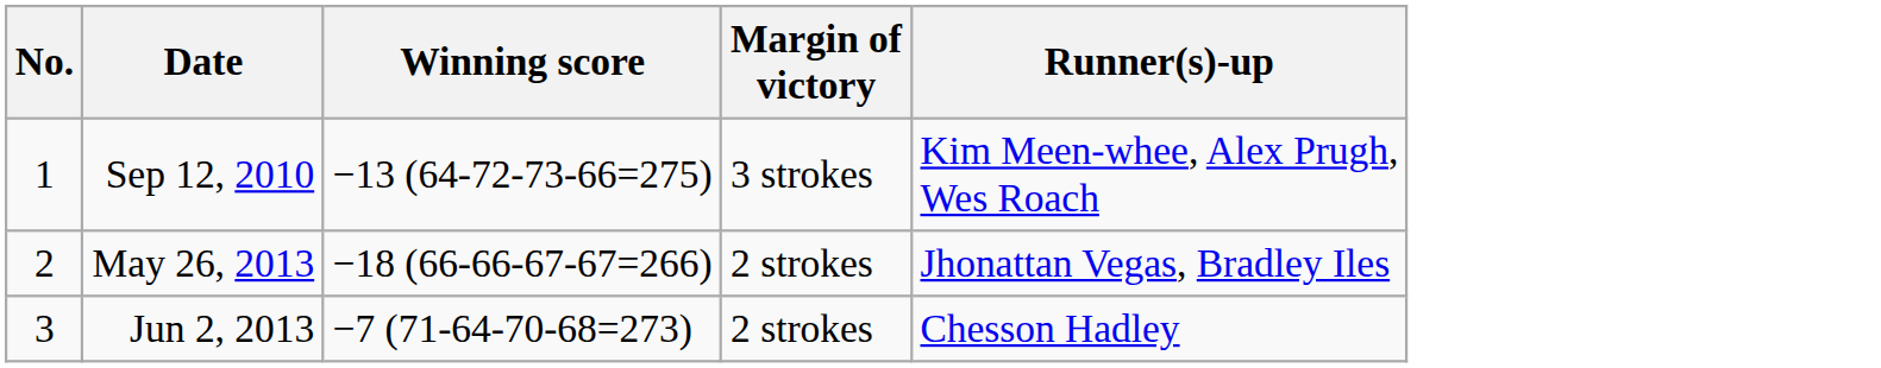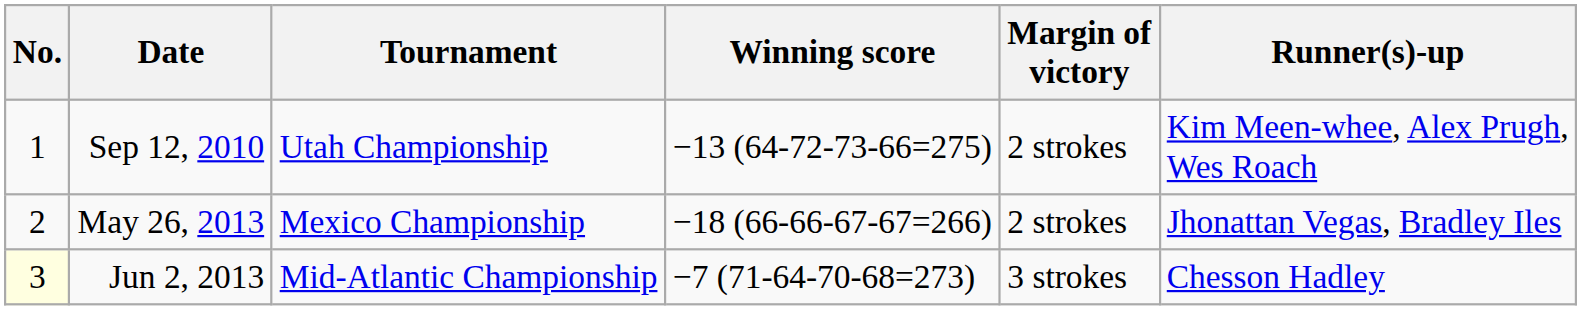+ column: Tournament | Utah Championship | Mexico Championship | Mid-Atlantic Championship
Sep 12, 2010 | Margin of victory: 3 strokes -> 2 strokes
Jun 2, 2013 | No.: no background -> lightyellow background
Jun 2, 2013 | Margin of victory: 2 strokes -> 3 strokes
